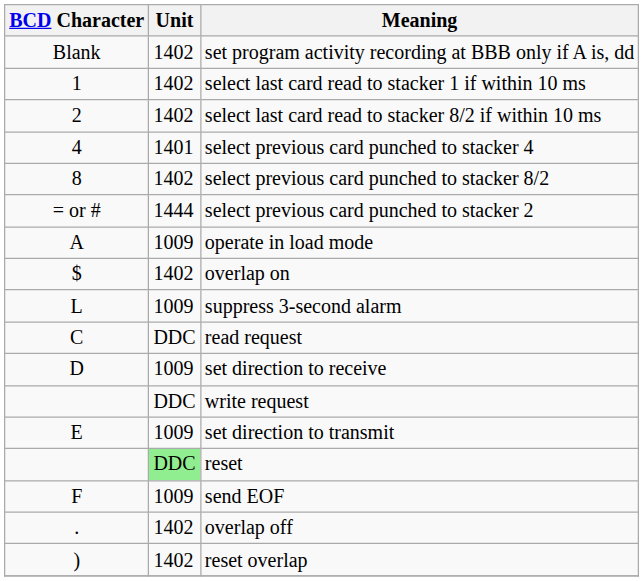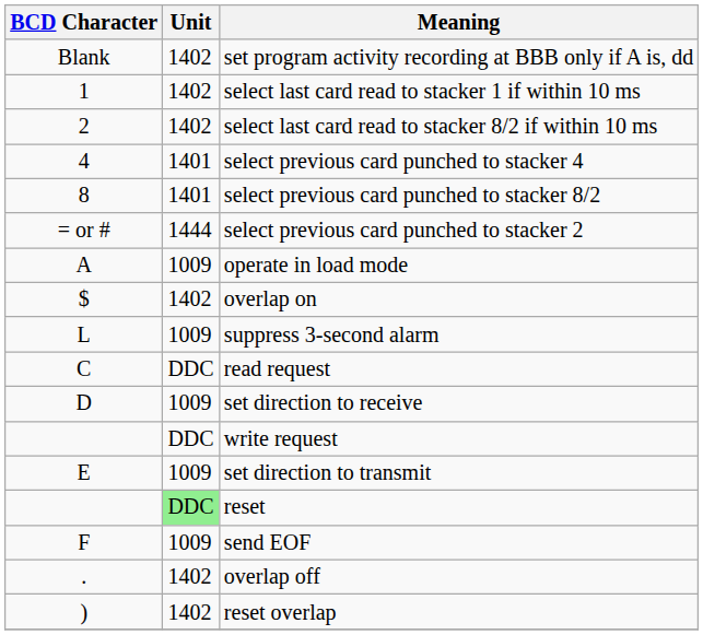select previous card punched to stacker 8/2 | Unit: 1402 -> 1401
